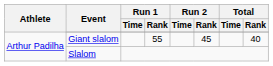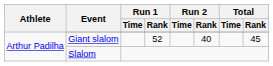Giant slalom | Run 1 / Rank: 55 -> 52
Giant slalom | Run 2 / Rank: 45 -> 40
Giant slalom | Total / Rank: 40 -> 45
